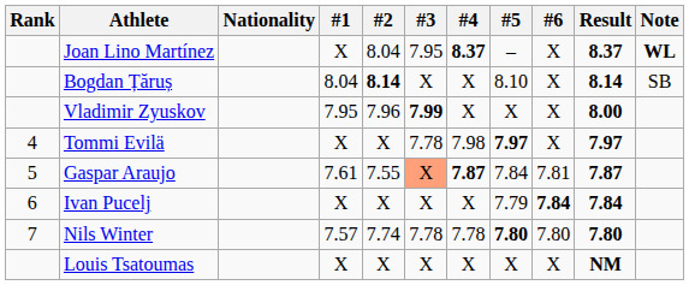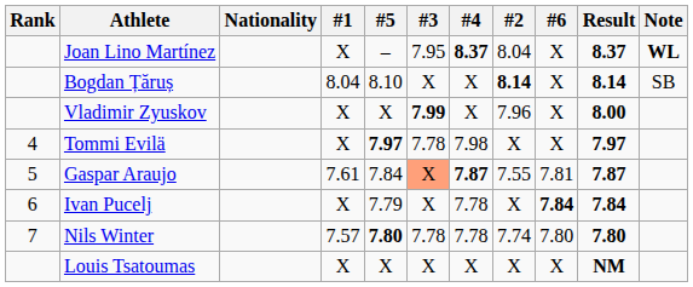columns swapped: #2 <-> #5
Vladimir Zyuskov | #1: 7.95 -> X
Ivan Pucelj | #4: X -> 7.78
